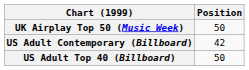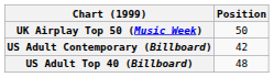US Adult Top 40 (Billboard) | Position: 50 -> 48
